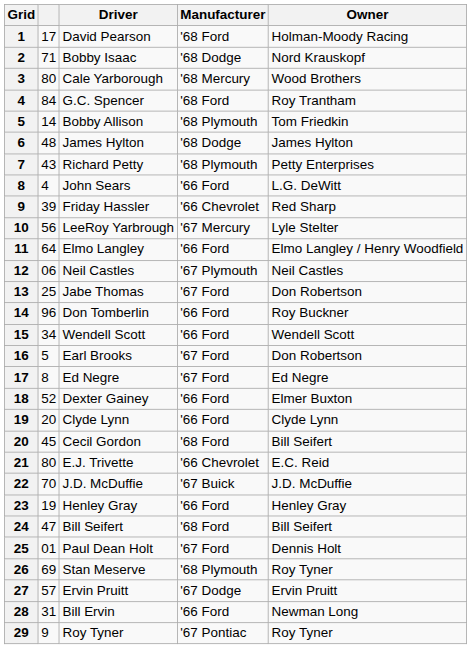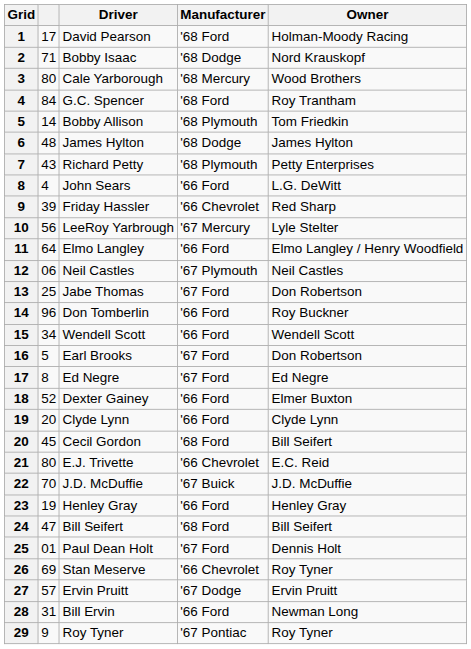26 | Manufacturer: '68 Plymouth -> '66 Chevrolet
